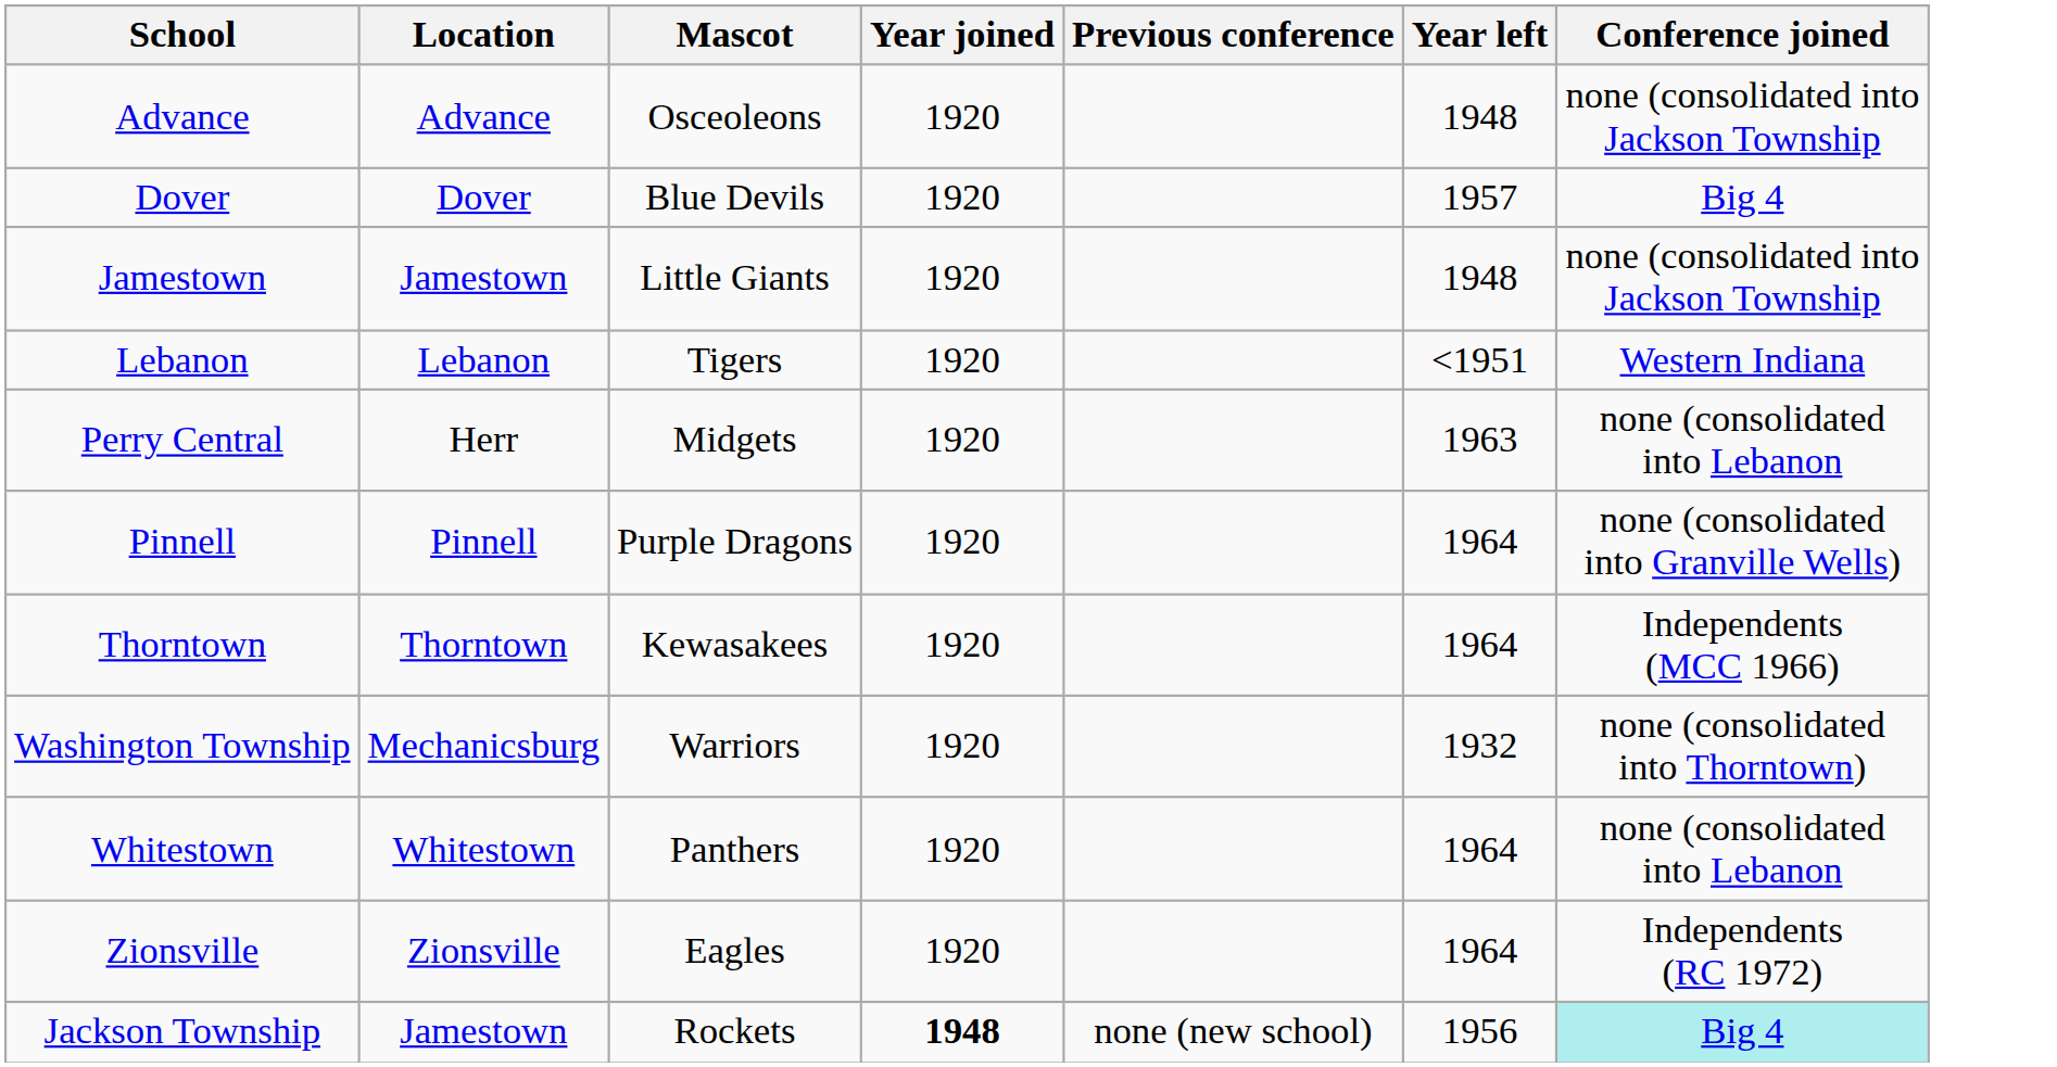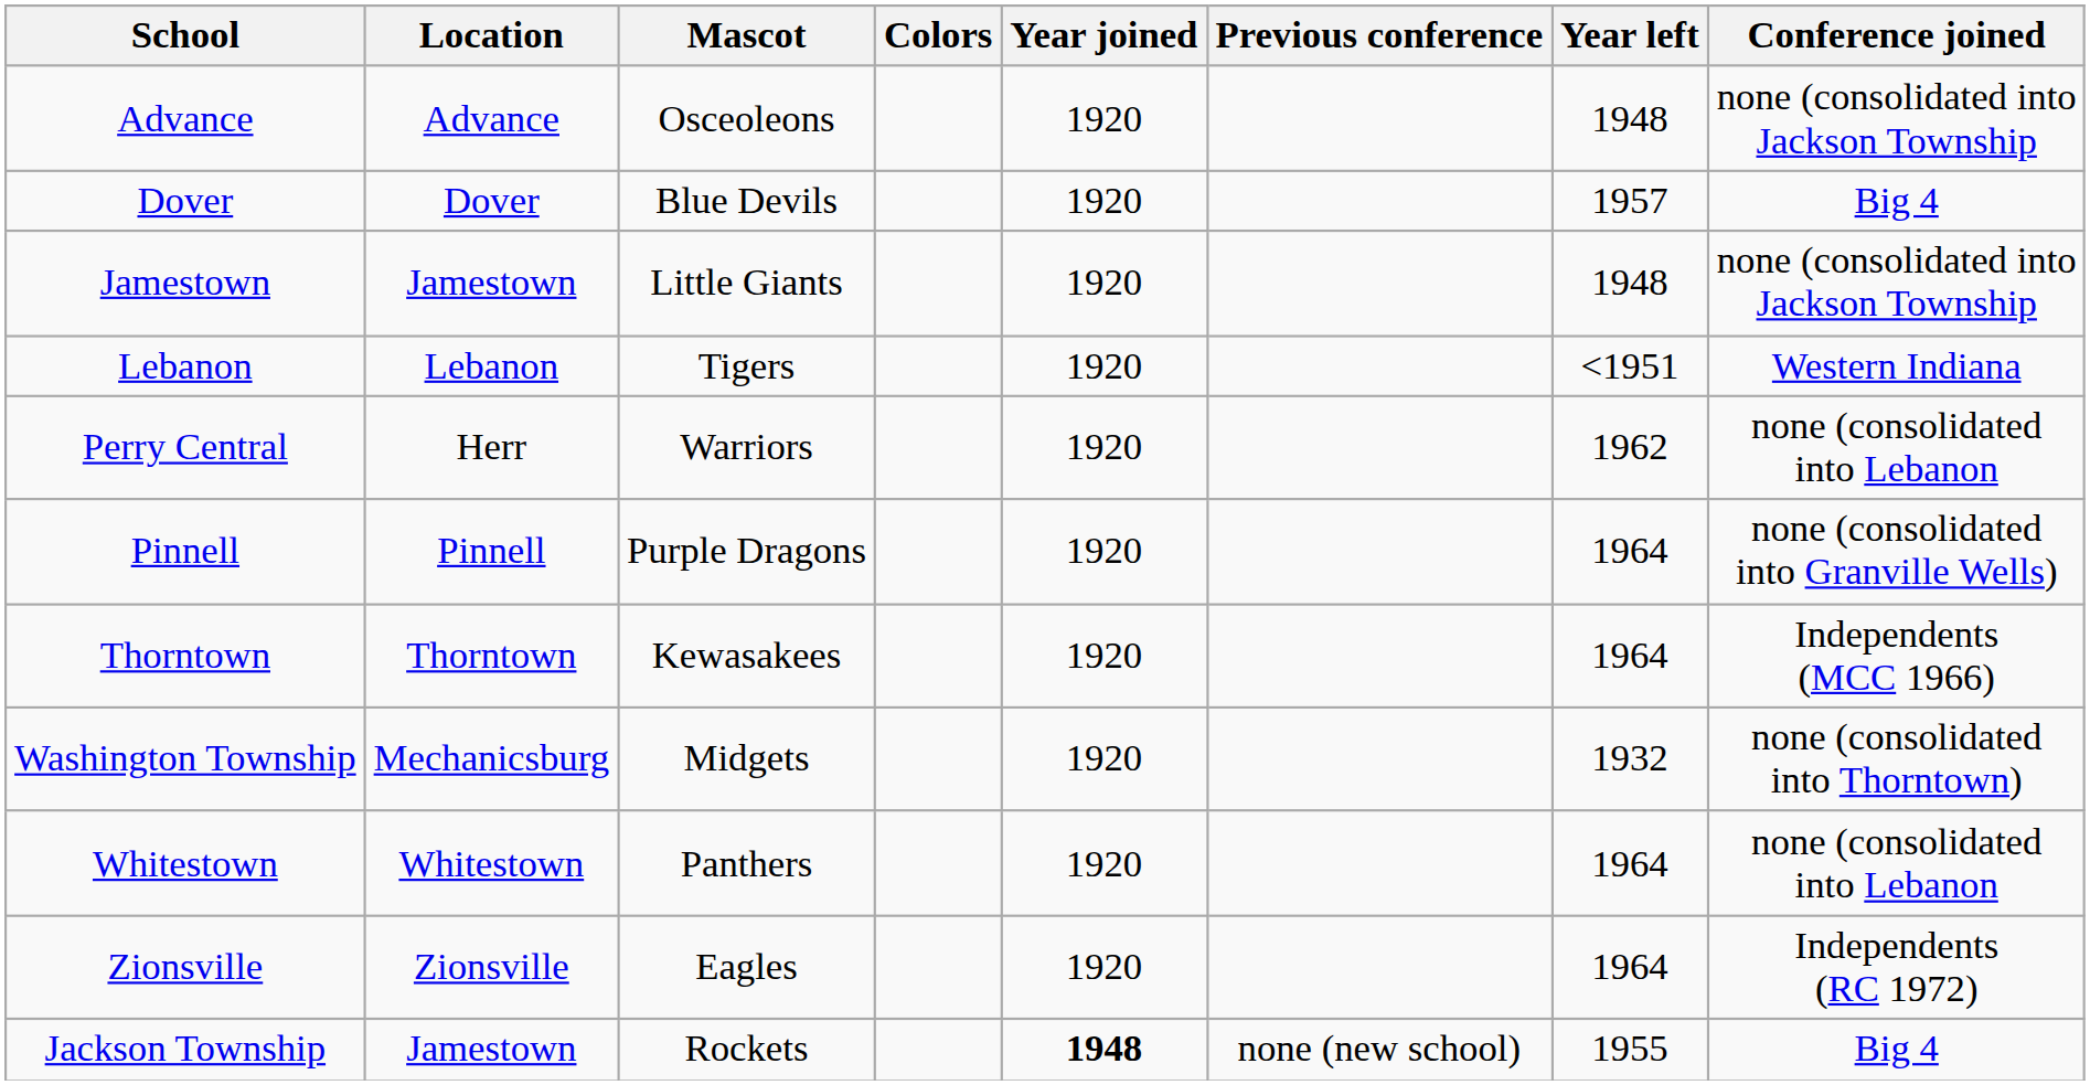+ column: Colors
Perry Central | Mascot: Midgets -> Warriors
Perry Central | Year left: 1963 -> 1962
Washington Township | Mascot: Warriors -> Midgets
Jackson Township | Year left: 1956 -> 1955
Jackson Township | Conference joined: paleturquoise background -> no background
